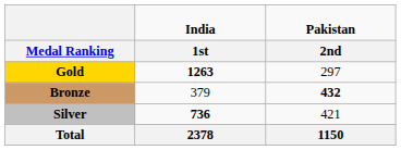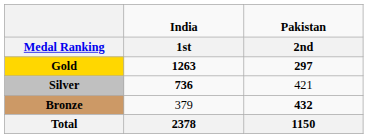Gold | column 3: normal -> bold
rows swapped: Silver <-> Bronze
